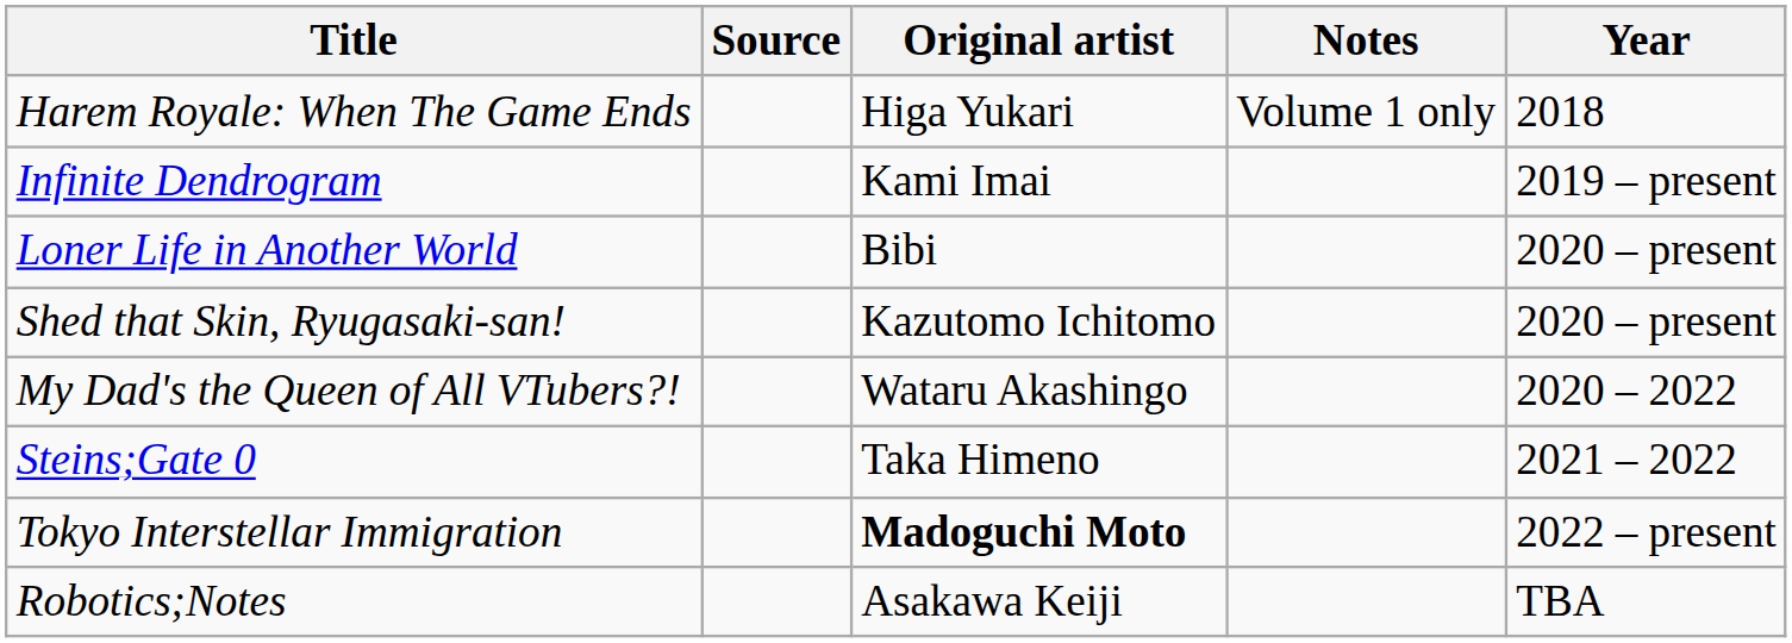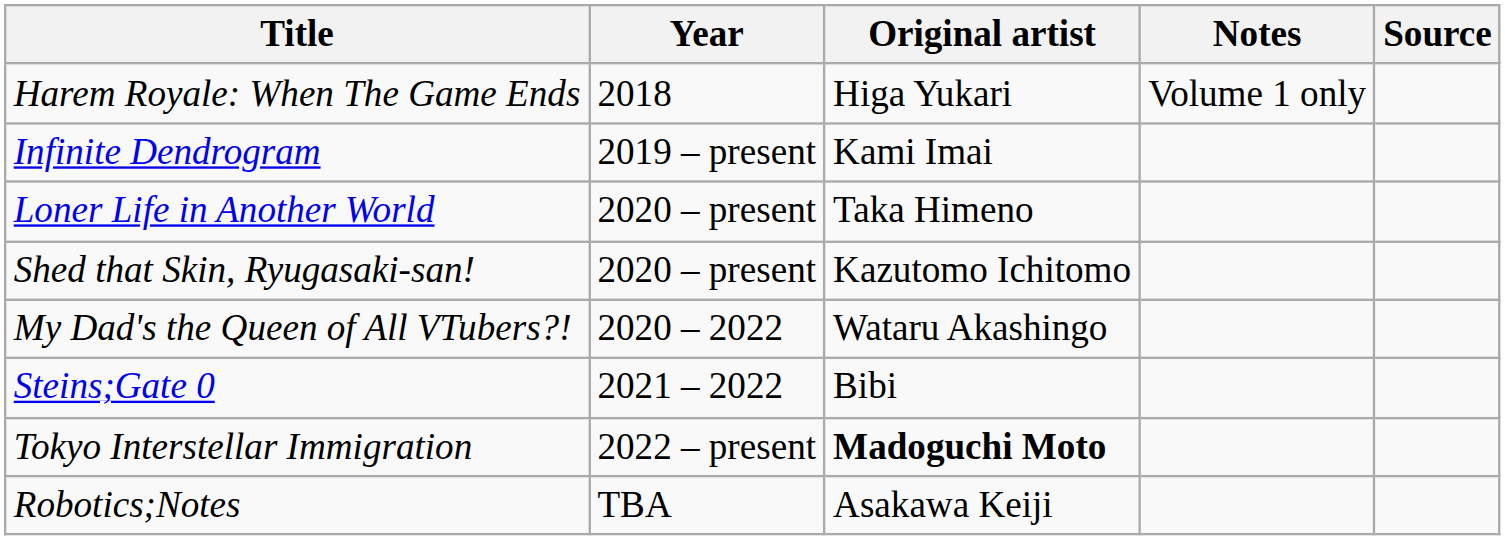columns swapped: Year <-> Source
Loner Life in Another World | Original artist: Bibi -> Taka Himeno
Steins;Gate 0 | Original artist: Taka Himeno -> Bibi
